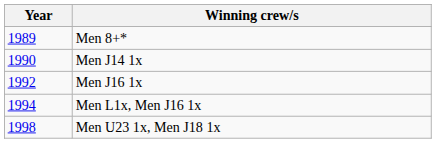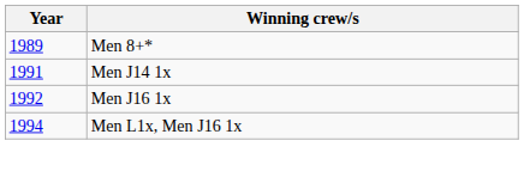Men J14 1x | Year: 1990 -> 1991
- row: 1998 | Men U23 1x, Men J18 1x
